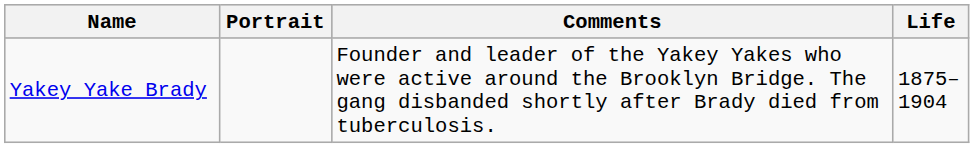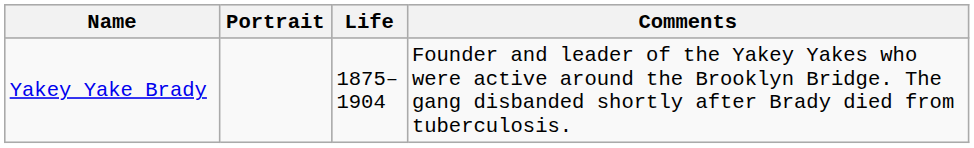columns swapped: Life <-> Comments
